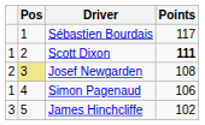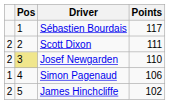Scott Dixon | column 1: 1 -> 2
Scott Dixon | Points: bold -> normal
Josef Newgarden | Points: 108 -> 110
James Hinchcliffe | column 1: 3 -> 2
